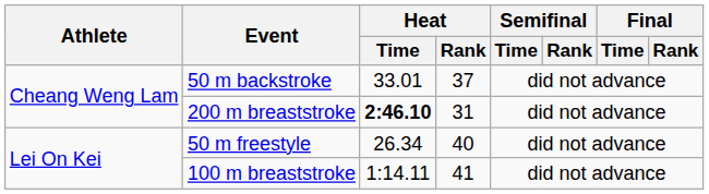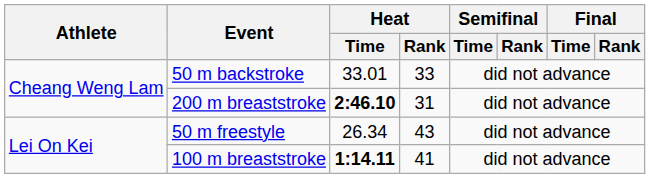50 m backstroke | Heat / Rank: 37 -> 33
50 m freestyle | Heat / Rank: 40 -> 43
100 m breaststroke | Heat / Time: normal -> bold
